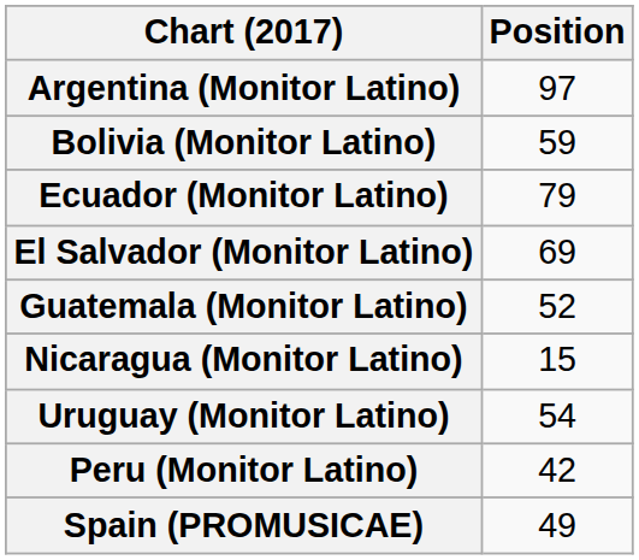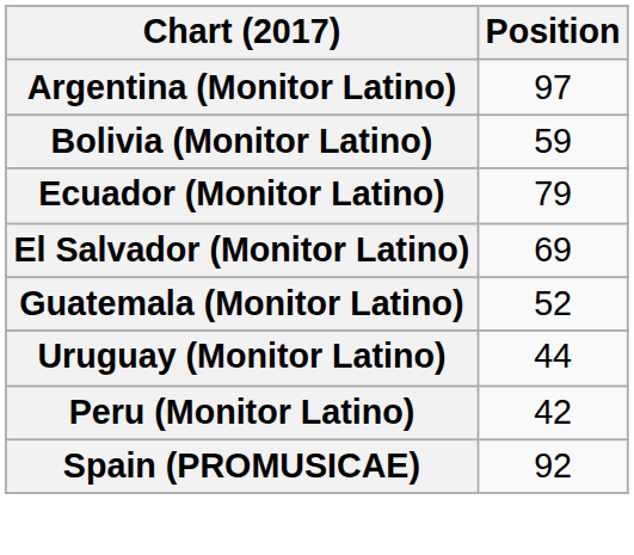- row: Nicaragua (Monitor Latino) | 15
Uruguay (Monitor Latino) | Position: 54 -> 44
Spain (PROMUSICAE) | Position: 49 -> 92
